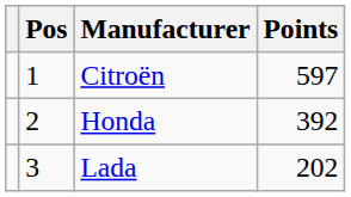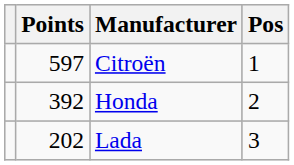columns swapped: Pos <-> Points
